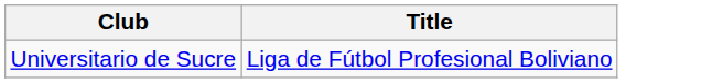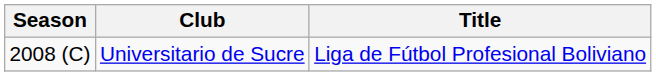+ column: Season | 2008 (C)
